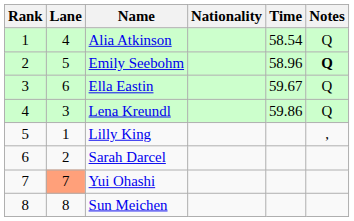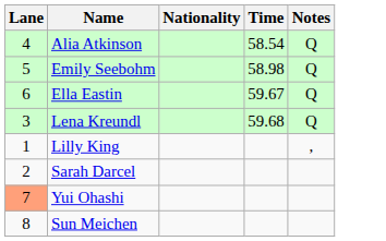- column: Rank | 1 | 2 | 3 | 4 | 5 | 6 | 7 | 8
Emily Seebohm | Time: 58.96 -> 58.98
Emily Seebohm | Notes: bold -> normal
Lena Kreundl | Time: 59.86 -> 59.68
